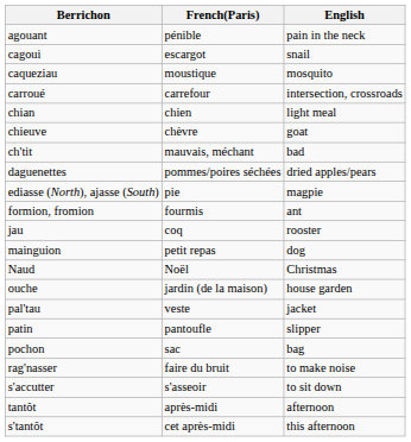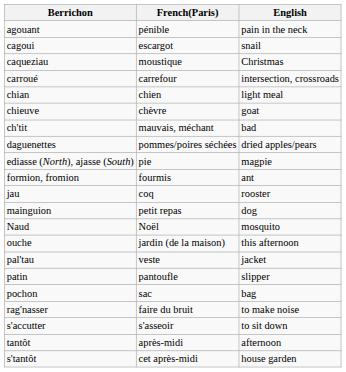caqueziau | English: mosquito -> Christmas
Naud | English: Christmas -> mosquito
ouche | English: house garden -> this afternoon
s'tantôt | English: this afternoon -> house garden
